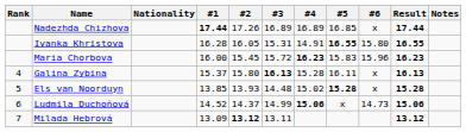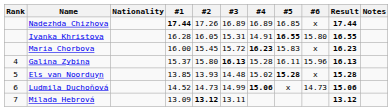Maria Chorbova | #6: 15.96 -> x
Galina Zybina | #6: x -> 15.96
Ludmila Duchoňová | #2: 14.37 -> 14.73
